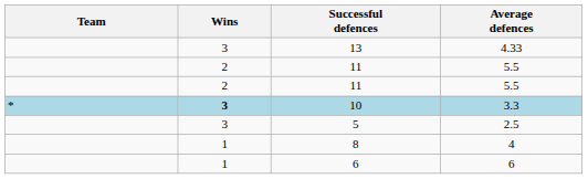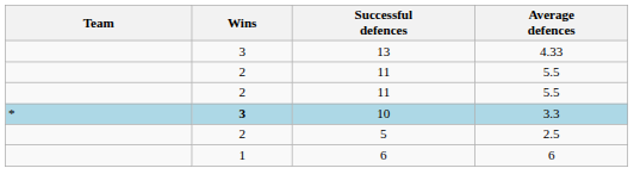5 | Wins: 3 -> 2
- row: 1 | 8 | 4
